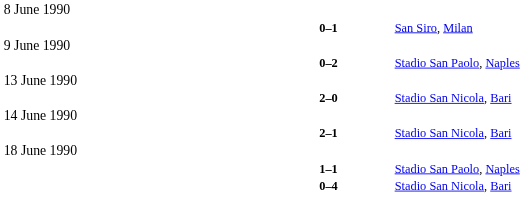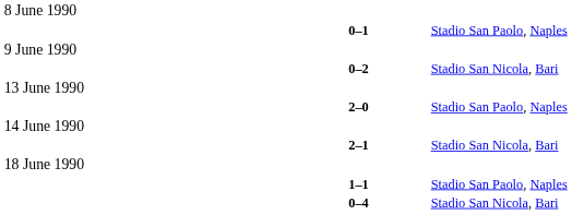0–1 | column 4: San Siro, Milan -> Stadio San Paolo, Naples
0–2 | column 4: Stadio San Paolo, Naples -> Stadio San Nicola, Bari
2–0 | column 4: Stadio San Nicola, Bari -> Stadio San Paolo, Naples
